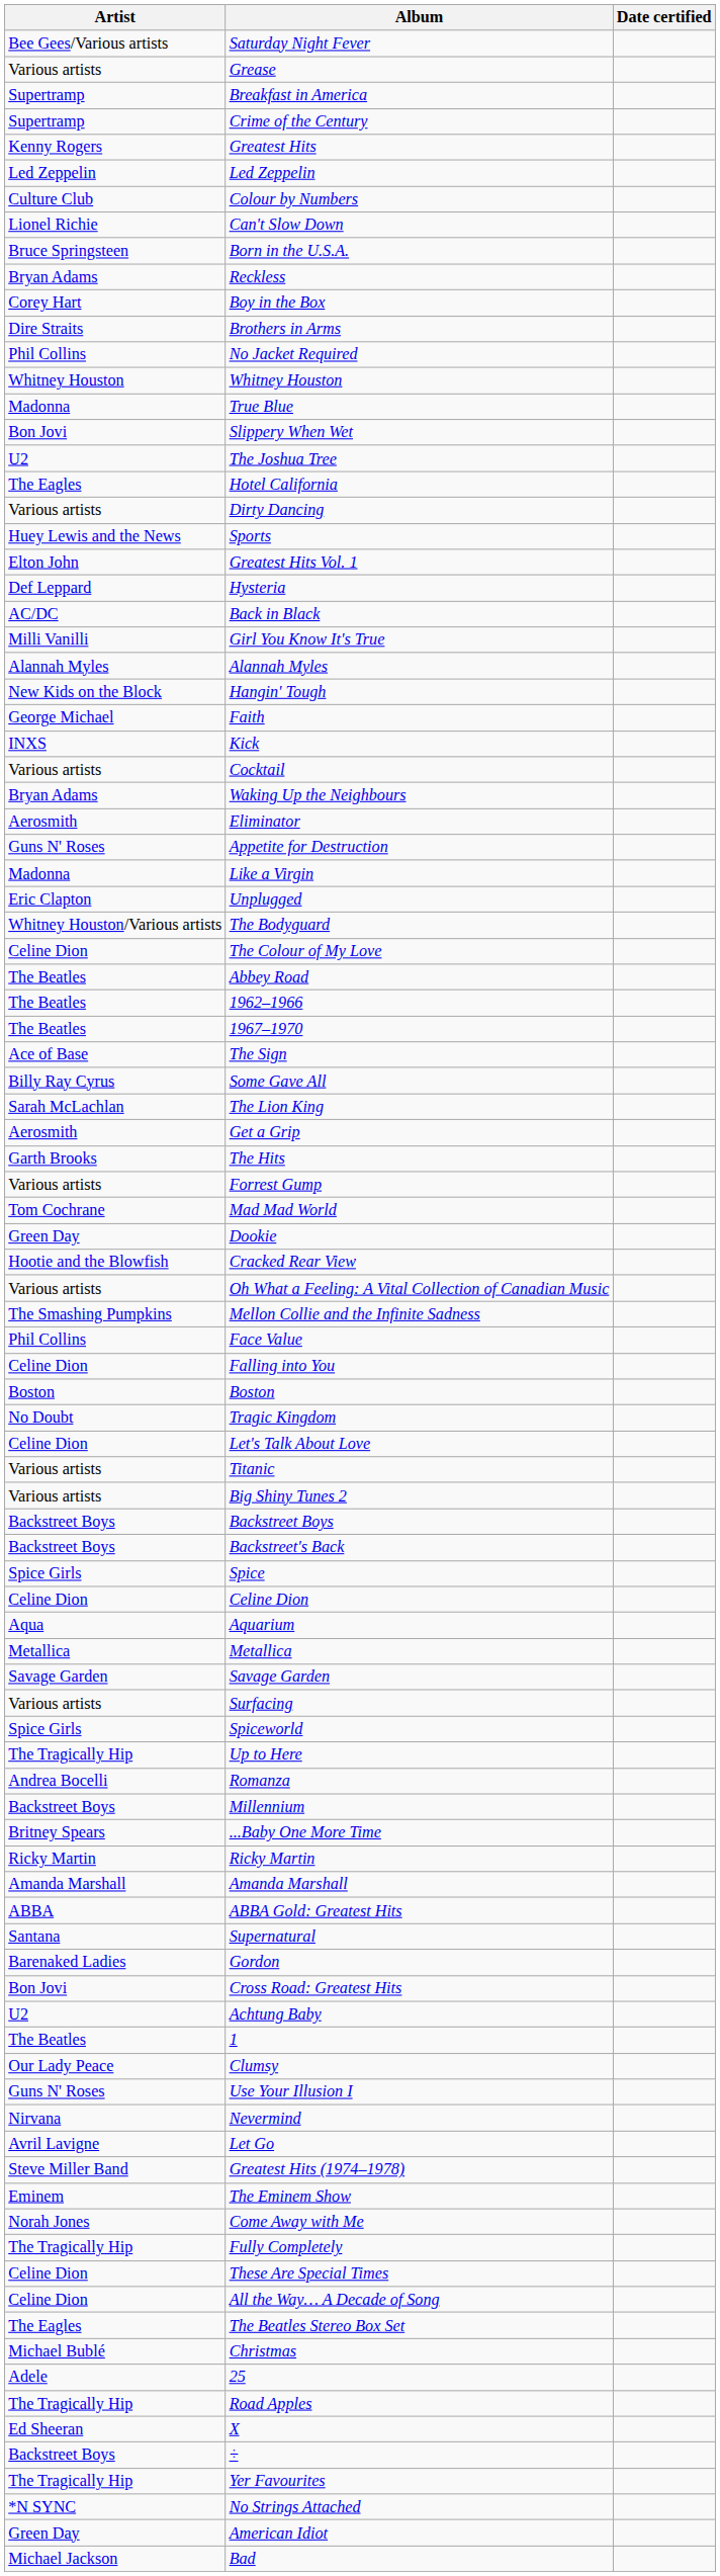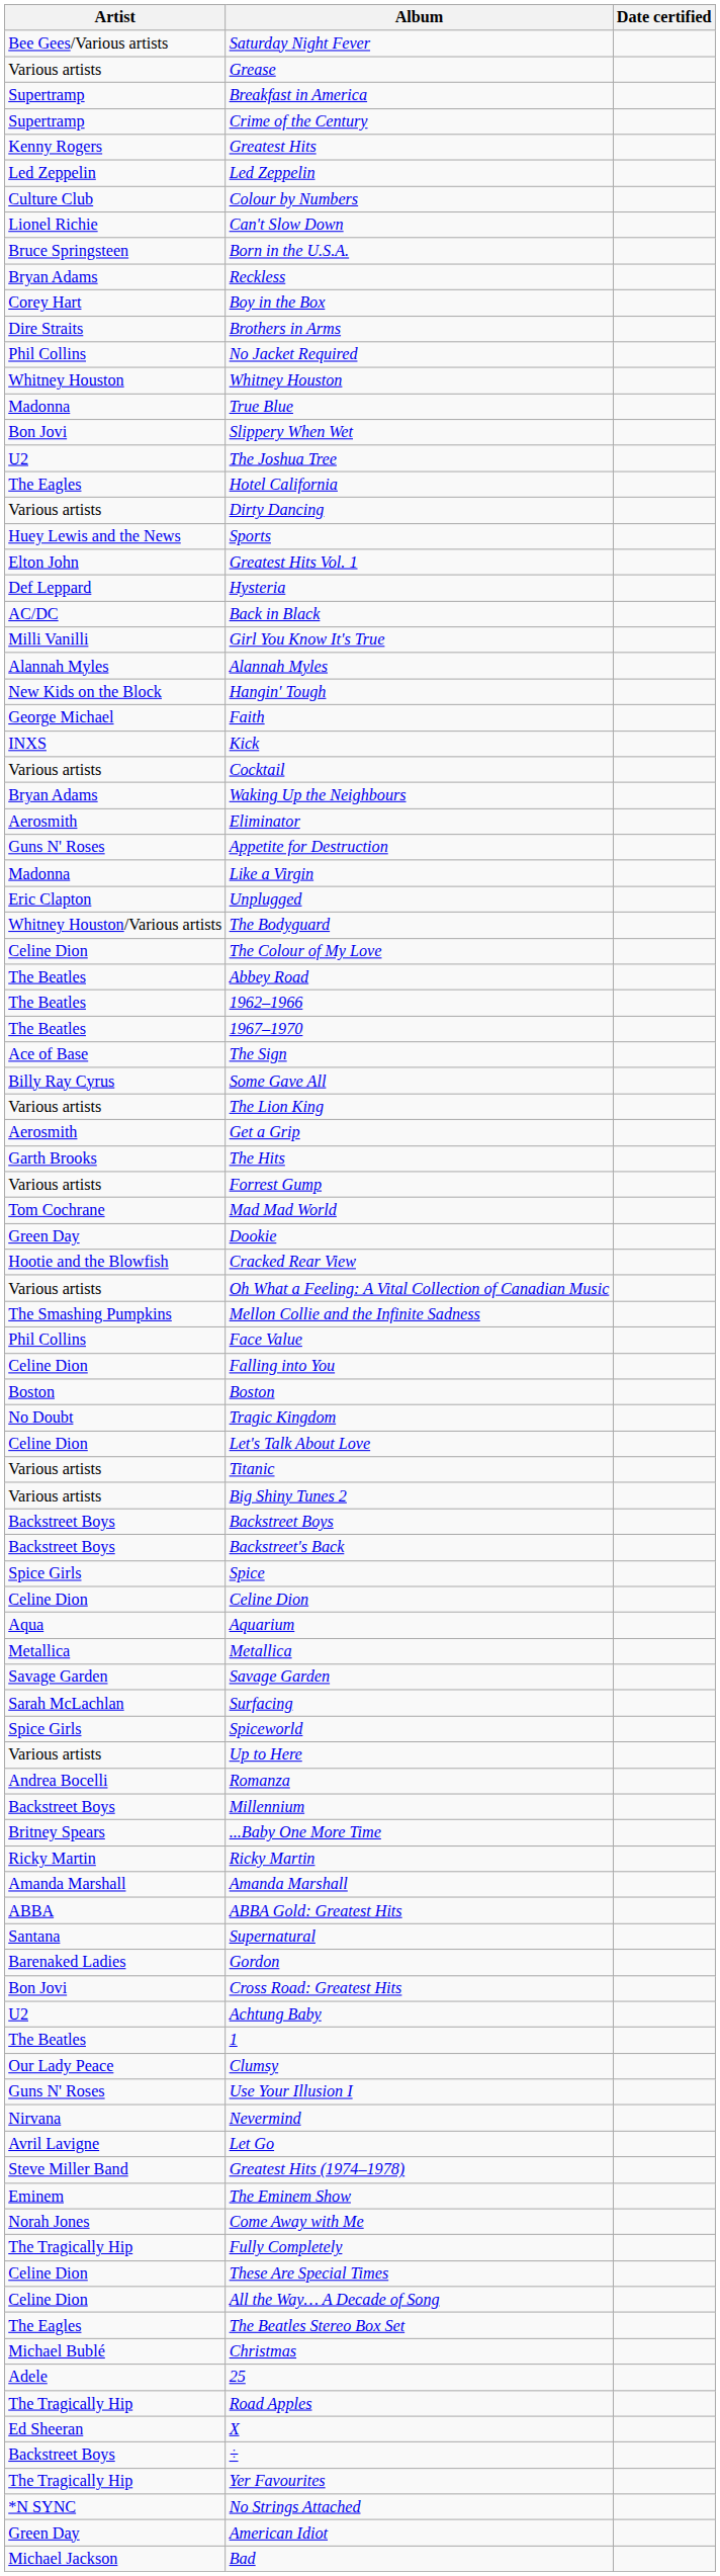The Lion King | Artist: Sarah McLachlan -> Various artists
Surfacing | Artist: Various artists -> Sarah McLachlan
Up to Here | Artist: The Tragically Hip -> Various artists
